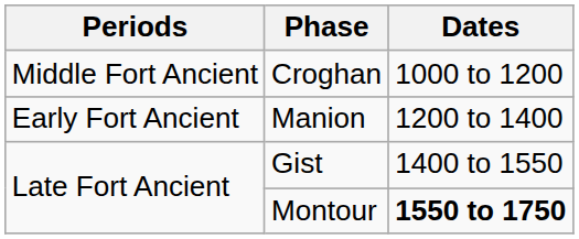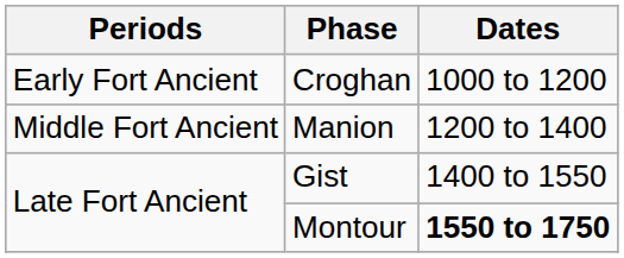Croghan | Periods: Middle Fort Ancient -> Early Fort Ancient
Manion | Periods: Early Fort Ancient -> Middle Fort Ancient
